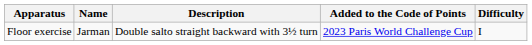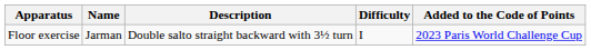columns swapped: Difficulty <-> Added to the Code of Points
